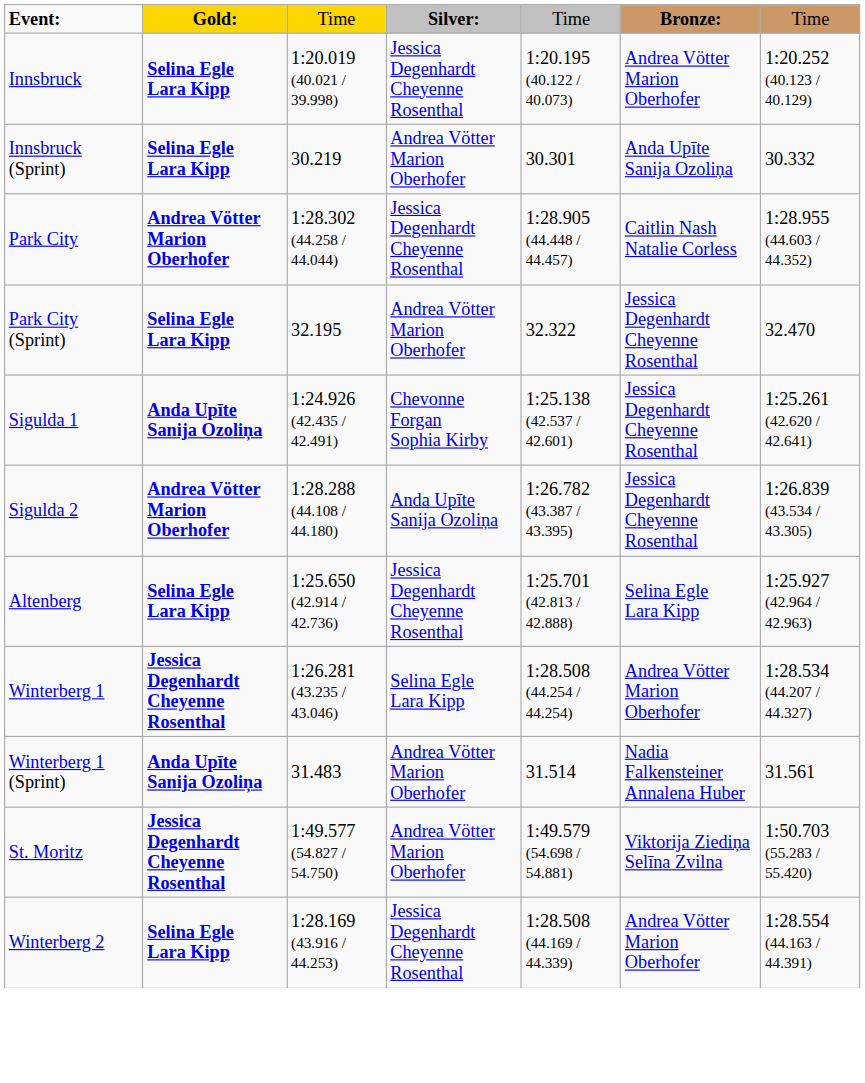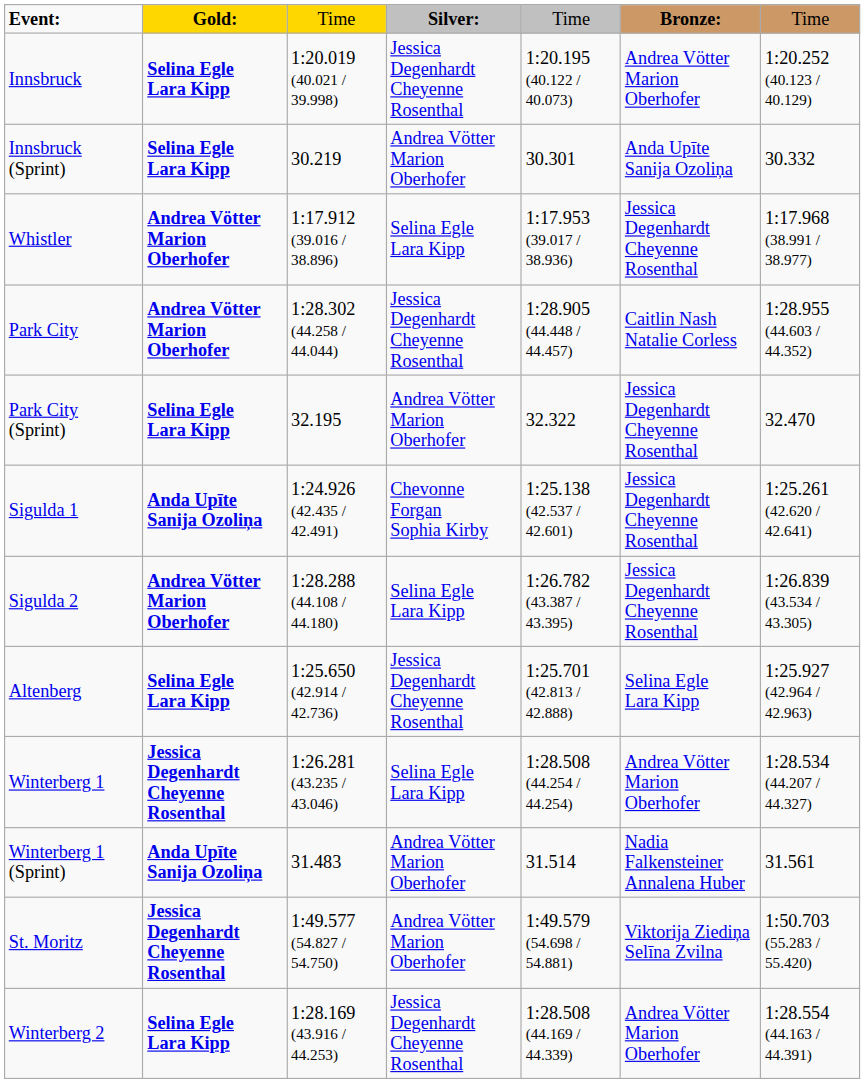+ row: Whistler | Andrea Vötter Marion Oberhofer | 1:17.912 (39.016 / 38.896) | Selina Egle Lara Kipp | 1:17.953 (39.017 / 38.936) | Jessica Degenhardt Cheyenne Rosenthal | 1:17.968 (38.991 / 38.977)
Sigulda 2 | column 4: Anda Upīte Sanija Ozoliņa -> Selina Egle Lara Kipp
